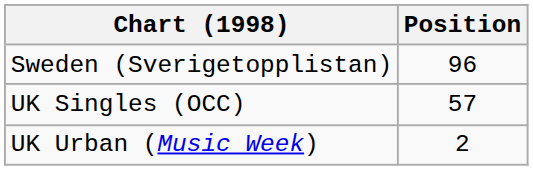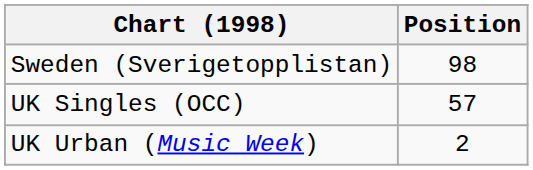Sweden (Sverigetopplistan) | Position: 96 -> 98
